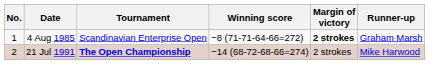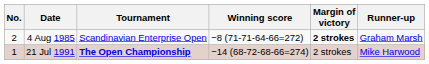4 Aug 1985 | No.: 1 -> 2
21 Jul 1991 | No.: 2 -> 1
